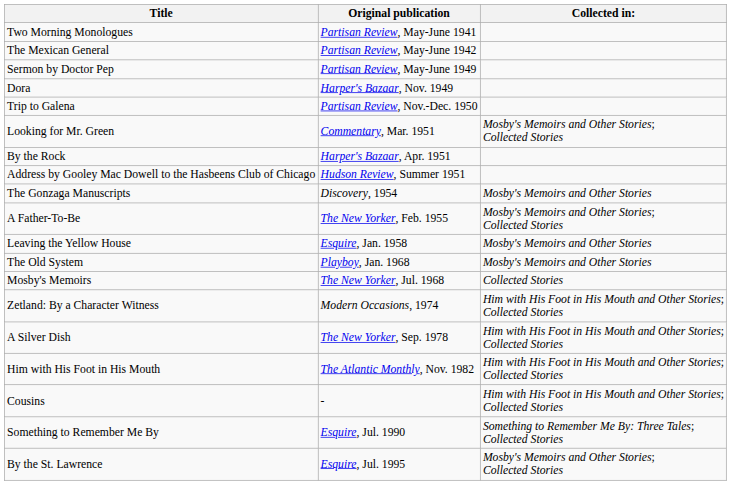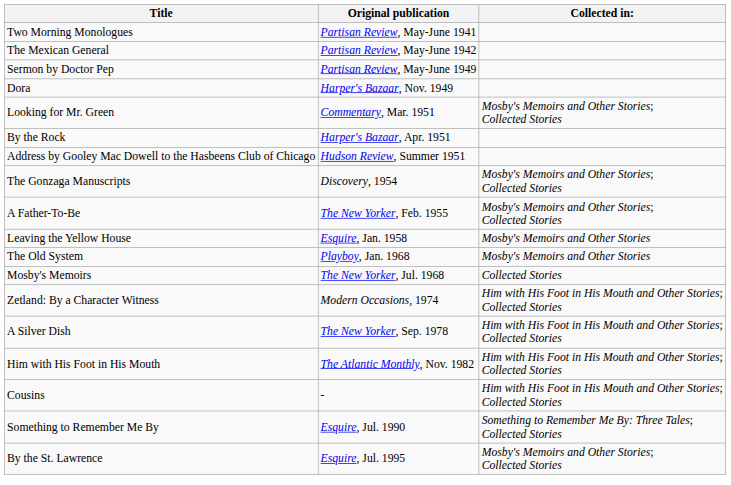- row: Trip to Galena | Partisan Review, Nov.-Dec. 1950
The Gonzaga Manuscripts | Collected in:: Mosby's Memoirs and Other Stories -> Mosby's Memoirs and Other Stories; Collected Stories
